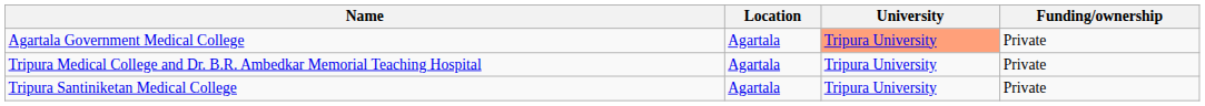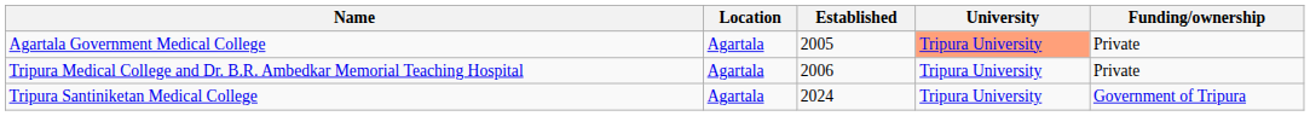+ column: Established | 2005 | 2006 | 2024
Tripura Santiniketan Medical College | Funding/ownership: Private -> Government of Tripura
